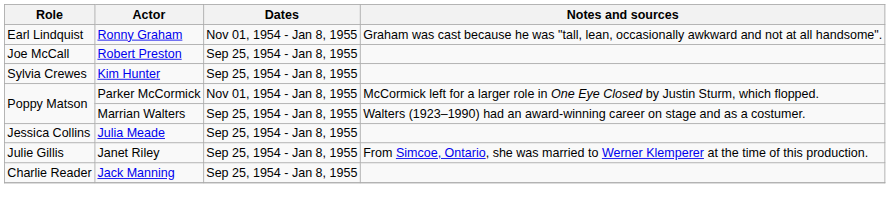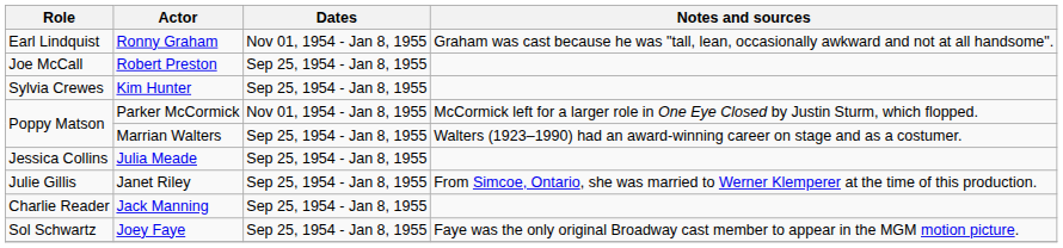+ row: Sol Schwartz | Joey Faye | Sep 25, 1954 - Jan 8, 1955 | Faye was the only original Broadway cast member to appear in the MGM motion picture.
